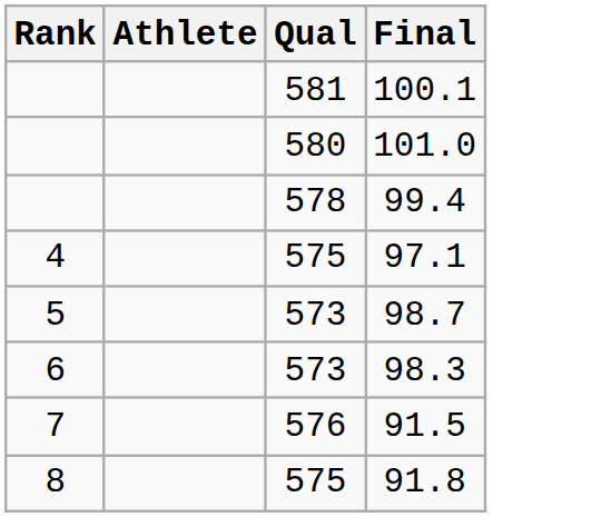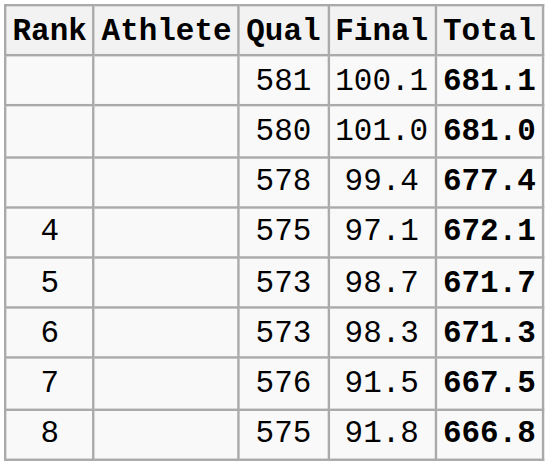+ column: Total | 681.1 | 681.0 | 677.4 | 672.1 | 671.7 | 671.3 | 667.5 | 666.8
